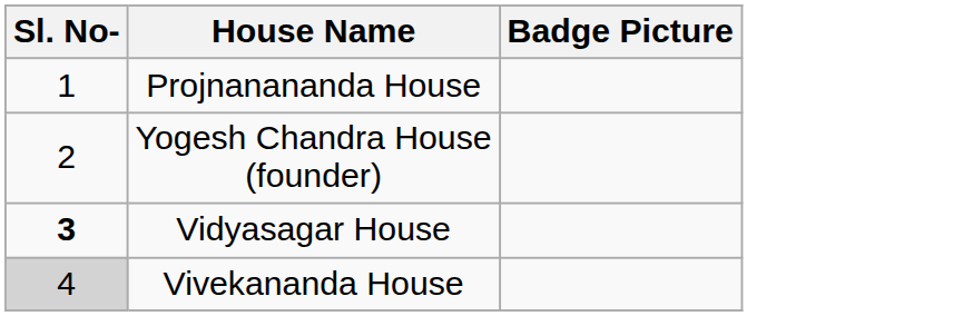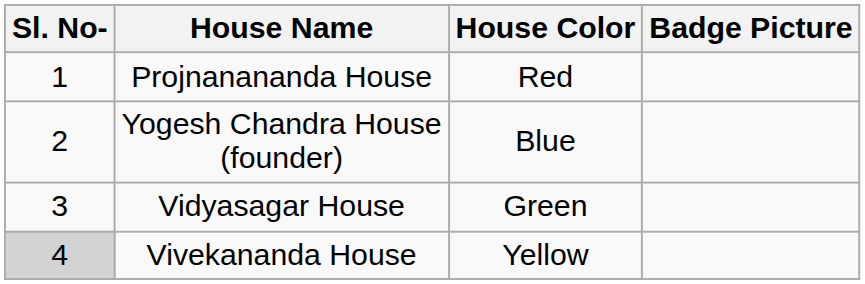+ column: House Color | Red | Blue | Green | Yellow
Vidyasagar House | Sl. No-: bold -> normal
